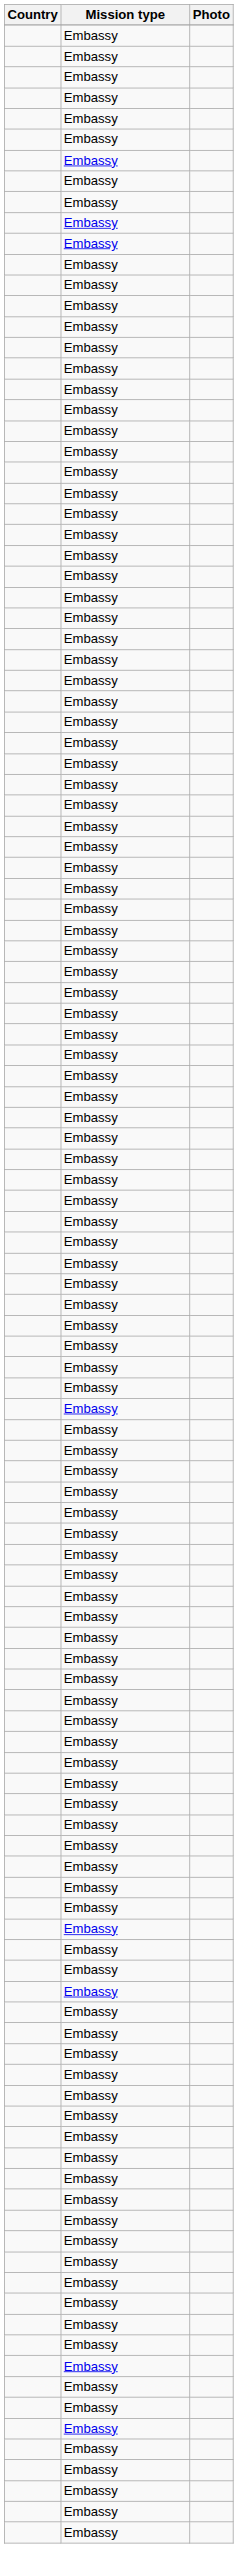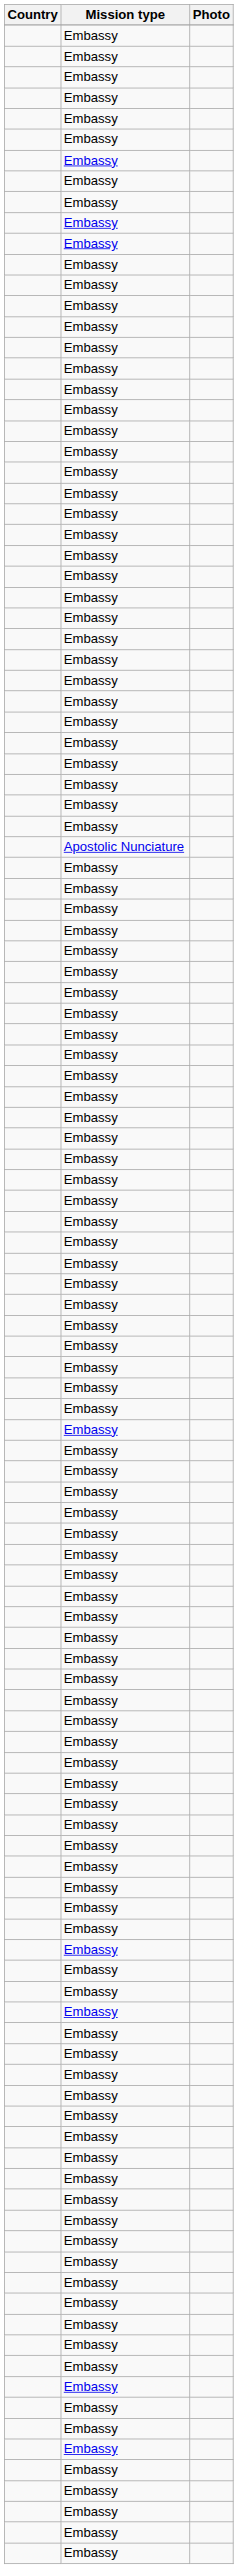+ row: Apostolic Nunciature
